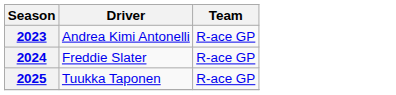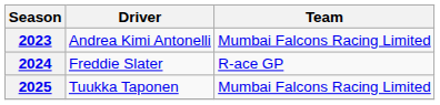2023 | Team: R-ace GP -> Mumbai Falcons Racing Limited
2025 | Team: R-ace GP -> Mumbai Falcons Racing Limited
